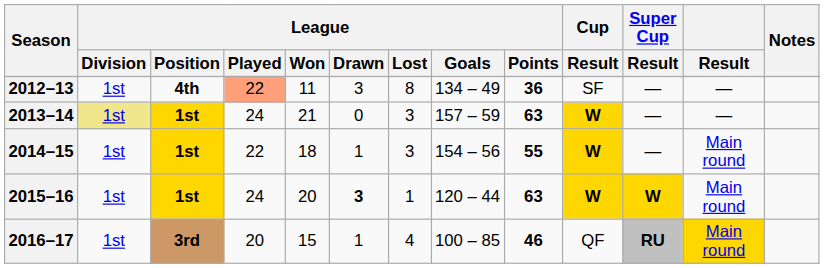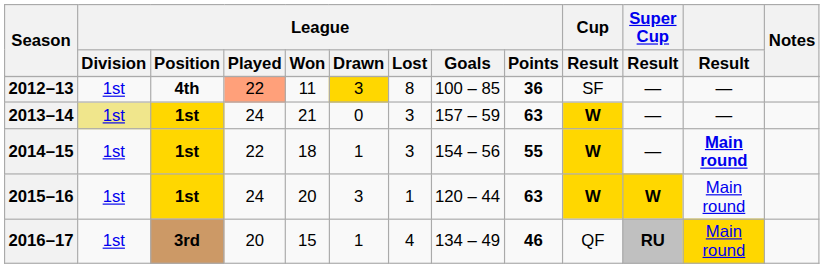2012–13 | League / Drawn: no background -> gold background
2012–13 | League / Goals: 134 – 49 -> 100 – 85
2014–15 | Result: normal -> bold
2015–16 | League / Drawn: bold -> normal
2016–17 | League / Goals: 100 – 85 -> 134 – 49
